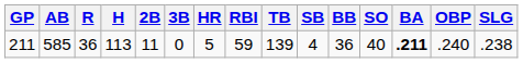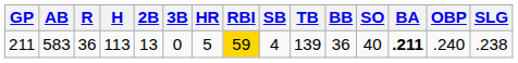columns swapped: SB <-> TB
211 | AB: 585 -> 583
211 | 2B: 11 -> 13
211 | RBI: no background -> gold background
